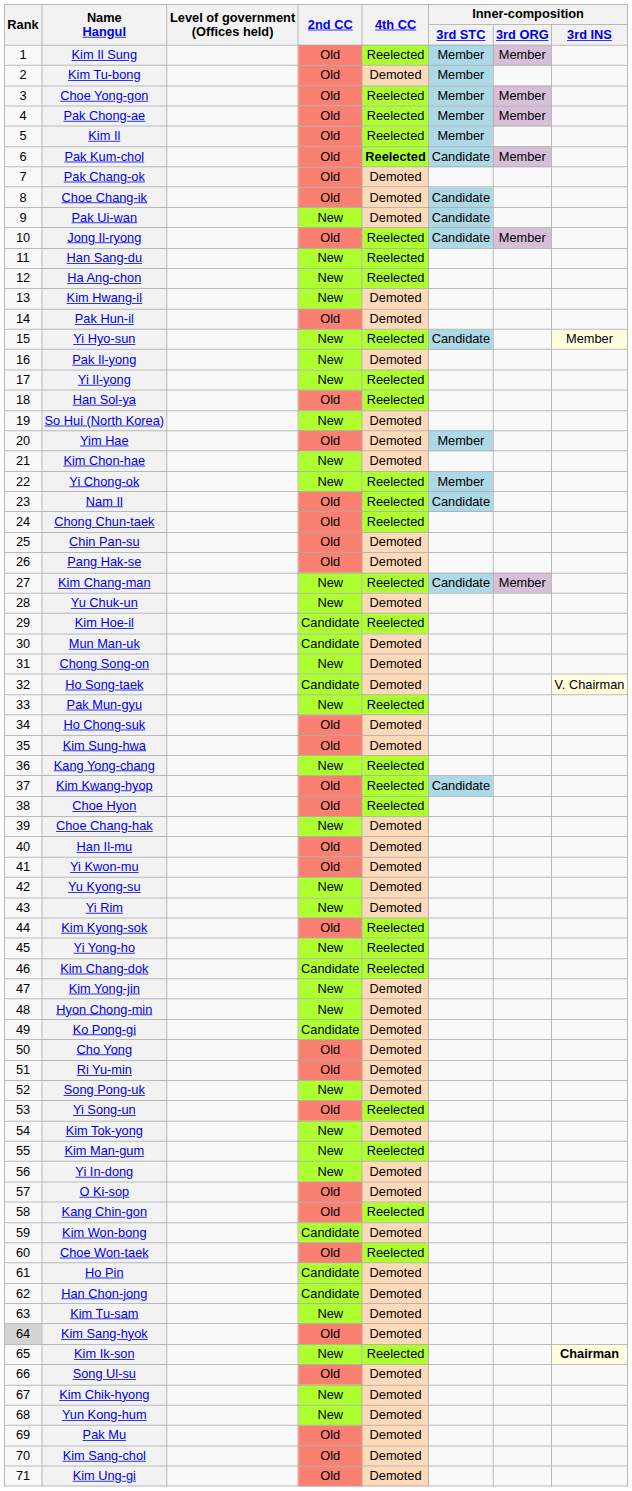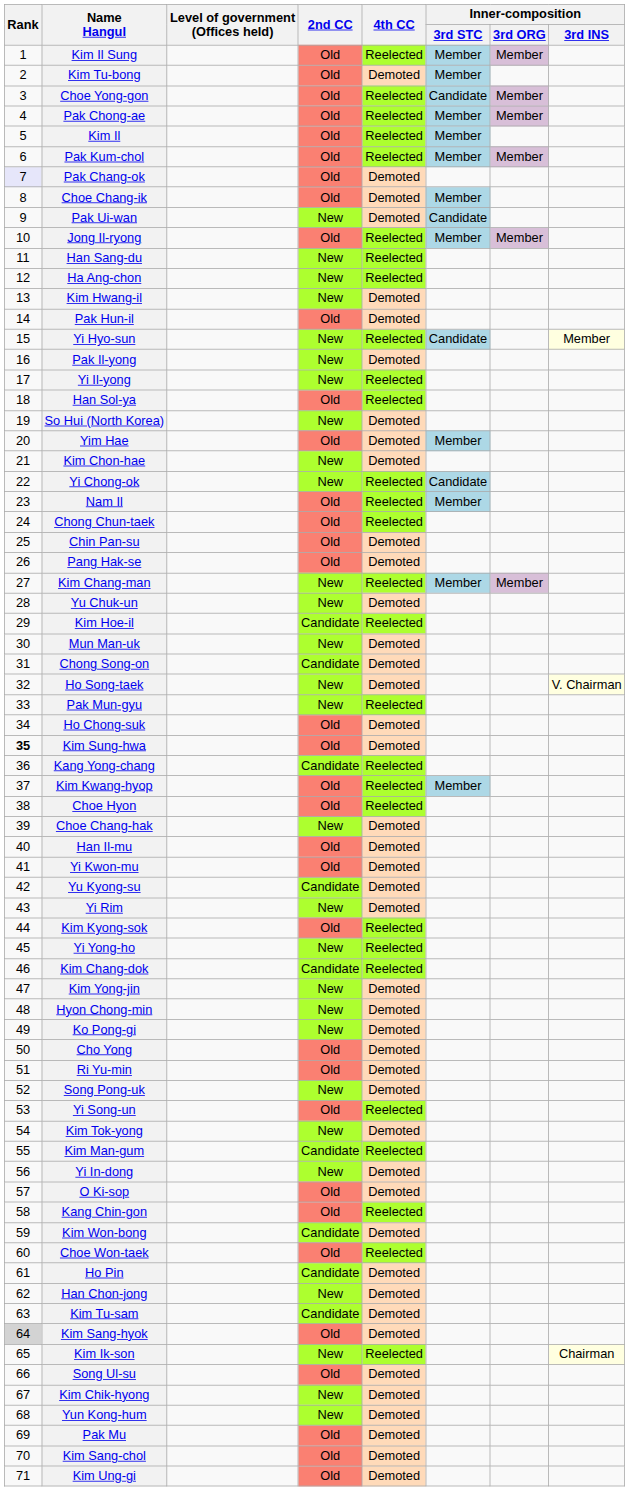Choe Yong-gon | Inner-composition / 3rd STC: Member -> Candidate
Pak Kum-chol | 4th CC: bold -> normal
Pak Kum-chol | Inner-composition / 3rd STC: Candidate -> Member
Pak Chang-ok | Rank: no background -> lavender background
Choe Chang-ik | Inner-composition / 3rd STC: Candidate -> Member
Jong Il-ryong | Inner-composition / 3rd STC: Candidate -> Member
Yi Chong-ok | Inner-composition / 3rd STC: Member -> Candidate
Nam Il | Inner-composition / 3rd STC: Candidate -> Member
Kim Chang-man | Inner-composition / 3rd STC: Candidate -> Member
Mun Man-uk | 2nd CC: Candidate -> New
Chong Song-on | 2nd CC: New -> Candidate
Ho Song-taek | 2nd CC: Candidate -> New
Kim Sung-hwa | Rank: normal -> bold
Kang Yong-chang | 2nd CC: New -> Candidate
Kim Kwang-hyop | Inner-composition / 3rd STC: Candidate -> Member
Yu Kyong-su | 2nd CC: New -> Candidate
Ko Pong-gi | 2nd CC: Candidate -> New
Kim Man-gum | 2nd CC: New -> Candidate
Han Chon-jong | 2nd CC: Candidate -> New
Kim Tu-sam | 2nd CC: New -> Candidate
Kim Ik-son | Inner-composition / 3rd INS: bold -> normal
